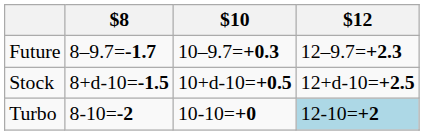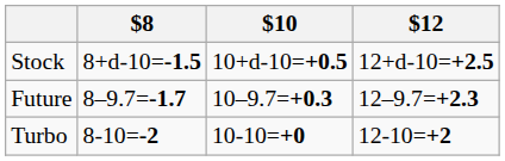rows swapped: Stock <-> Future
Turbo | $12: lightblue background -> no background
